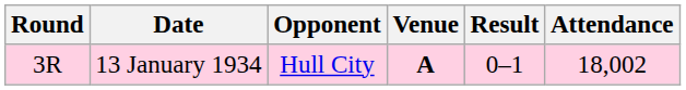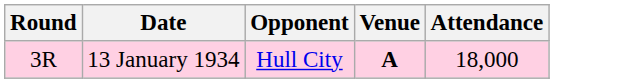- column: Result | 0–1
13 January 1934 | Attendance: 18,002 -> 18,000
